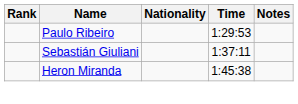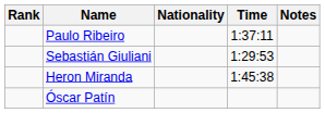Paulo Ribeiro | Time: 1:29:53 -> 1:37:11
Sebastián Giuliani | Time: 1:37:11 -> 1:29:53
+ row: Óscar Patín
